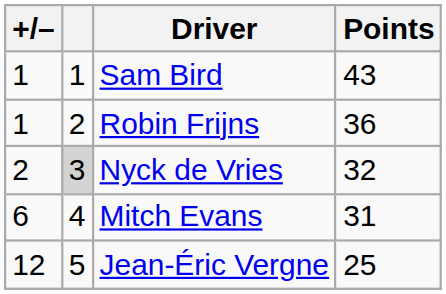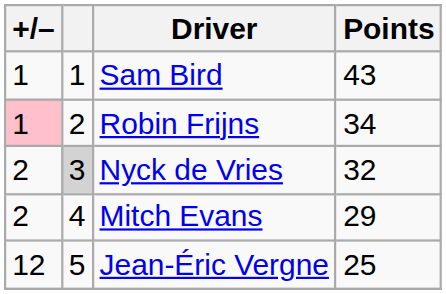Robin Frijns | +/–: no background -> pink background
Robin Frijns | Points: 36 -> 34
Mitch Evans | +/–: 6 -> 2
Mitch Evans | Points: 31 -> 29
